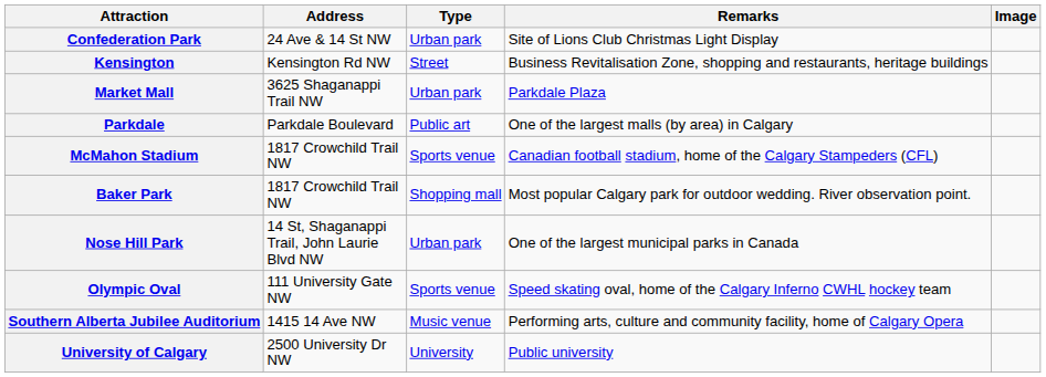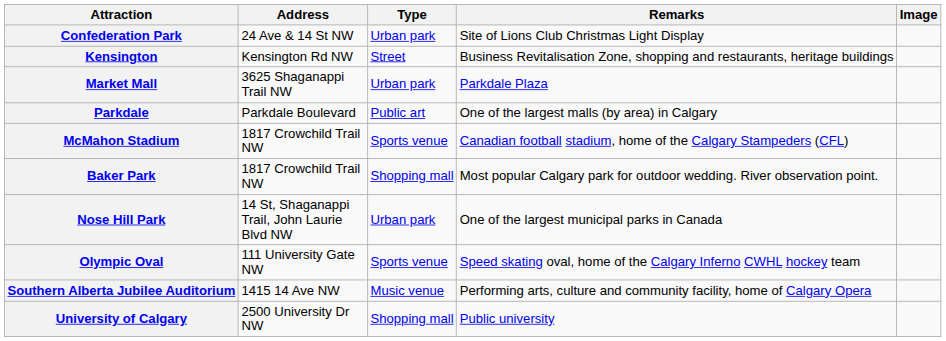University of Calgary | Type: University -> Shopping mall
